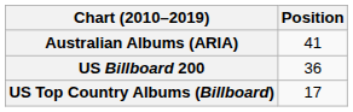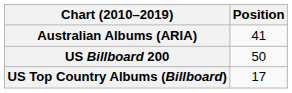US Billboard 200 | Position: 36 -> 50
